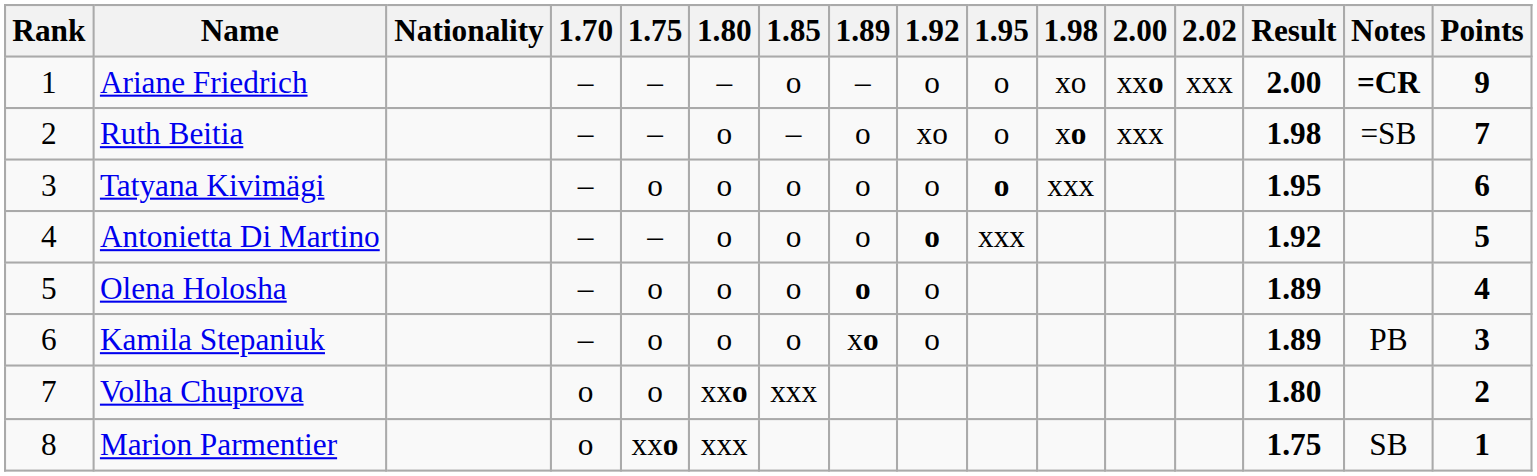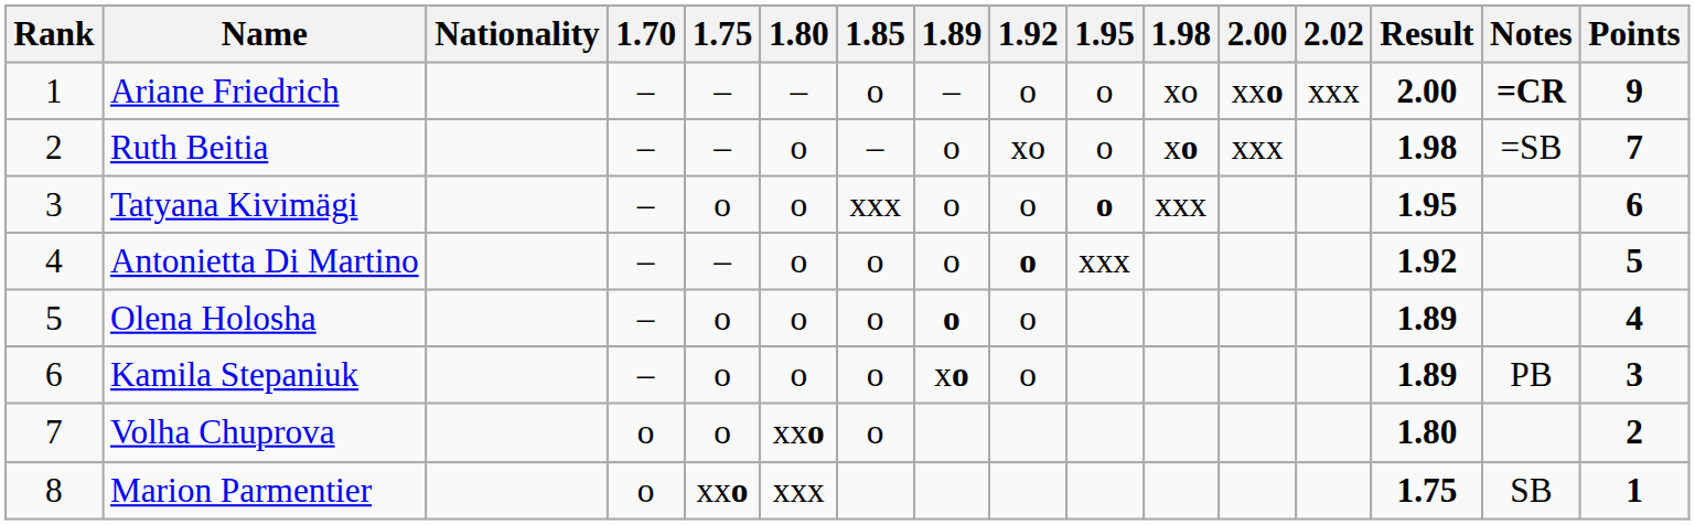Tatyana Kivimägi | 1.85: o -> xxx
Volha Chuprova | 1.85: xxx -> o
